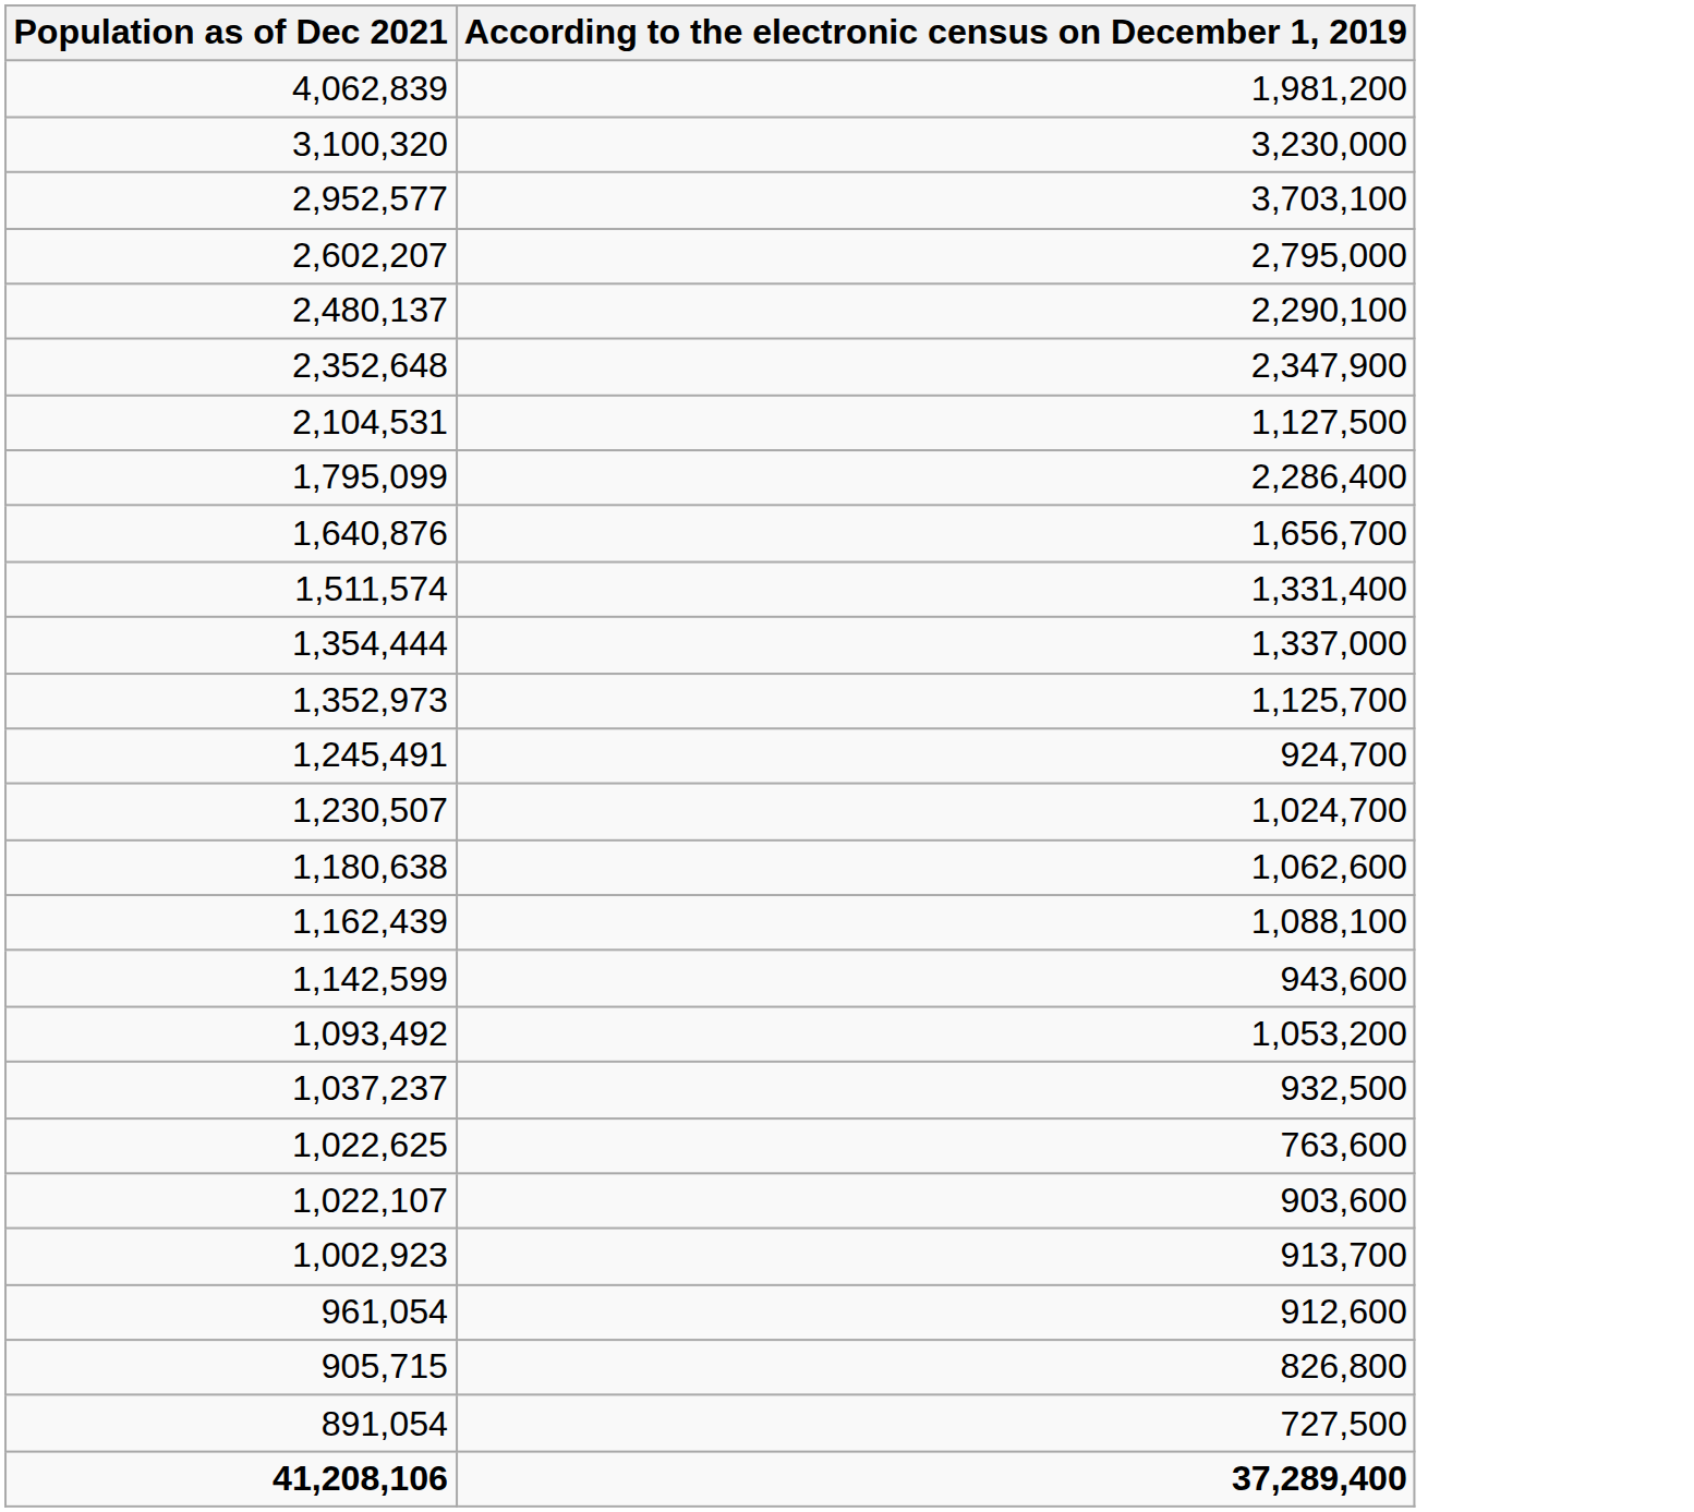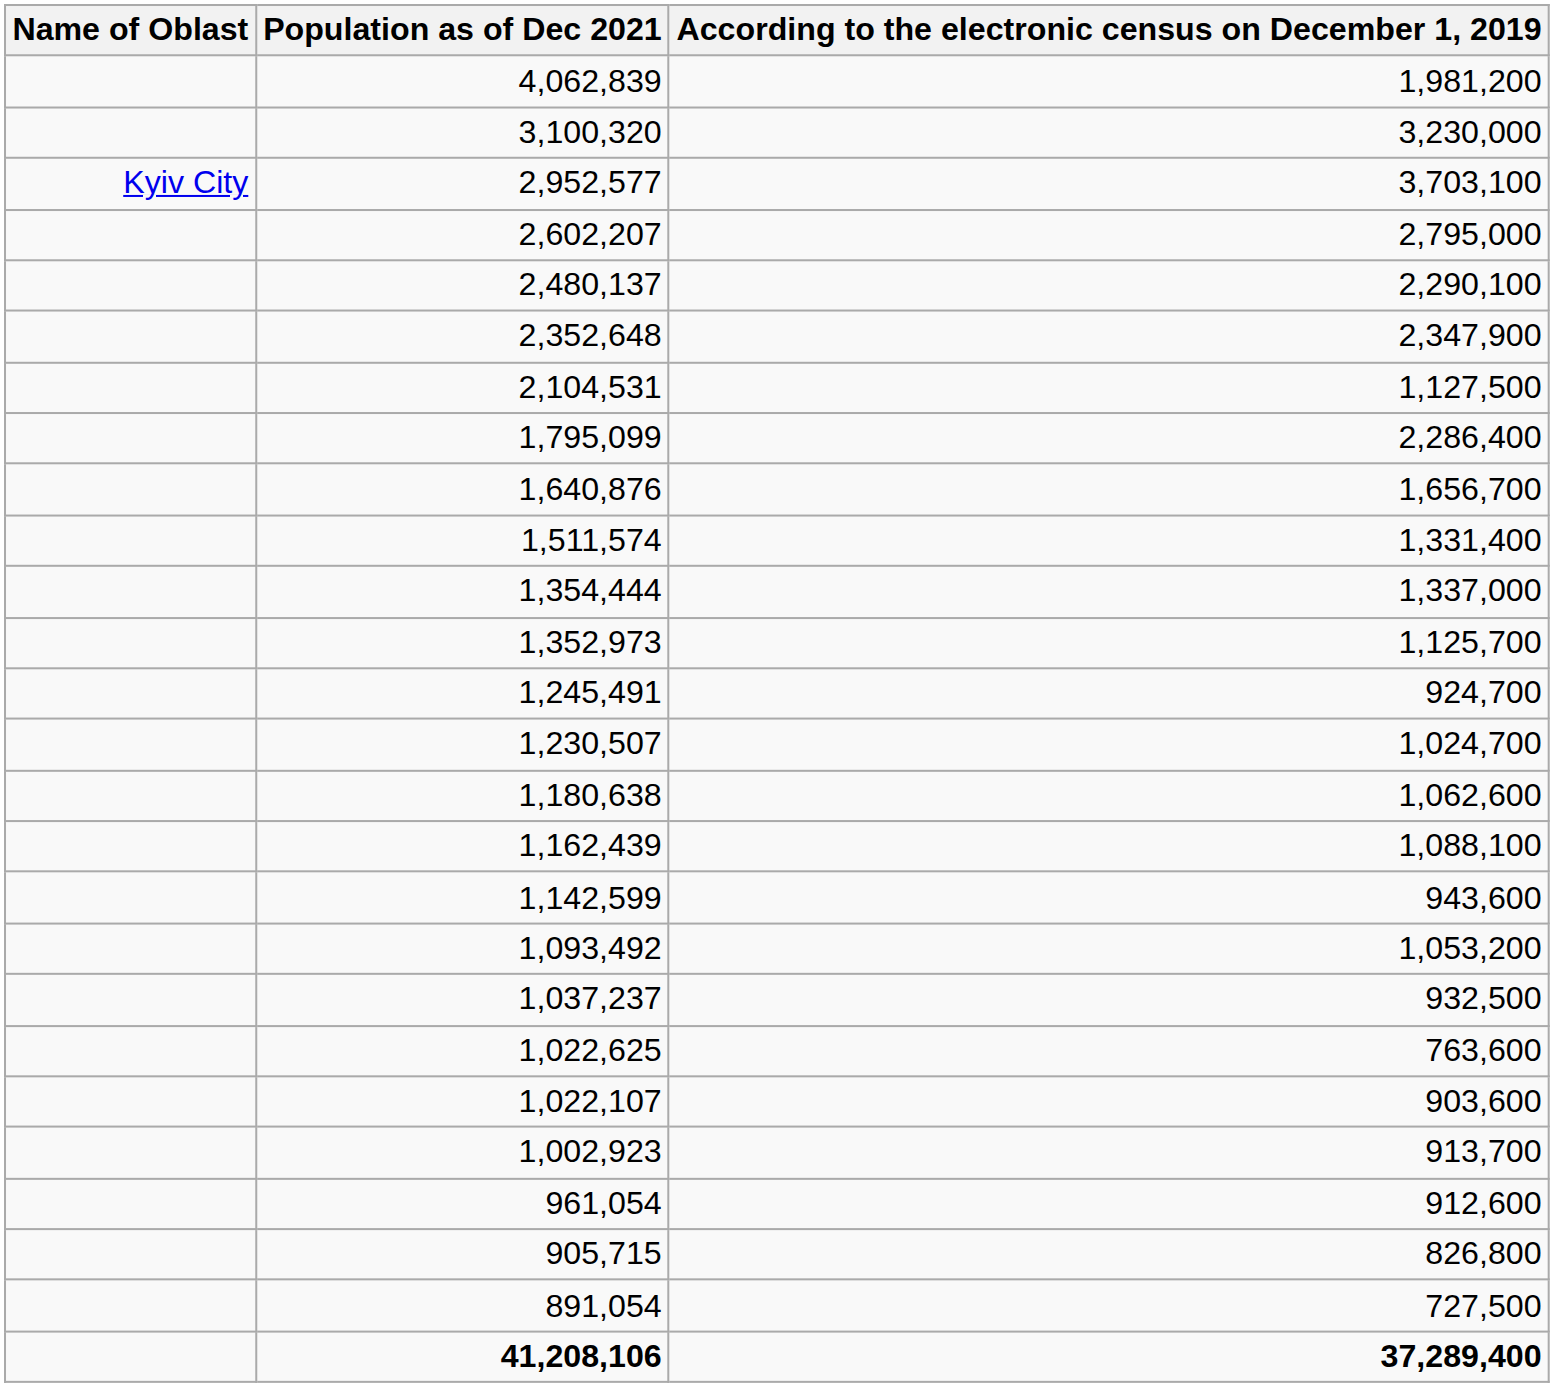+ column: Name of Oblast | Kyiv City
